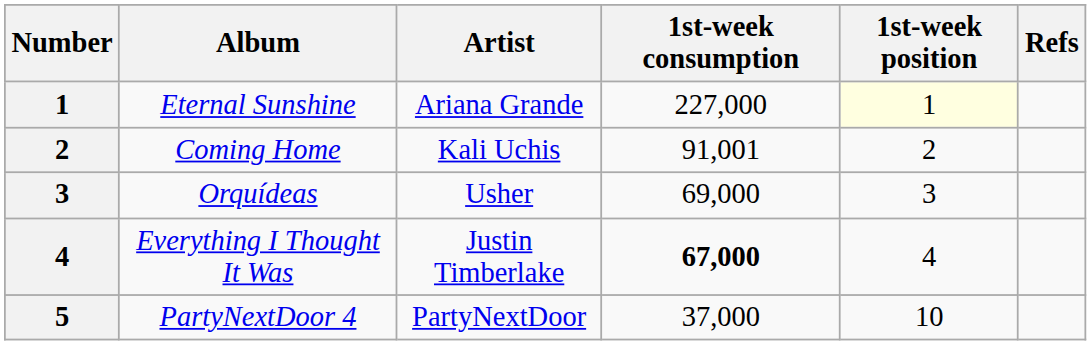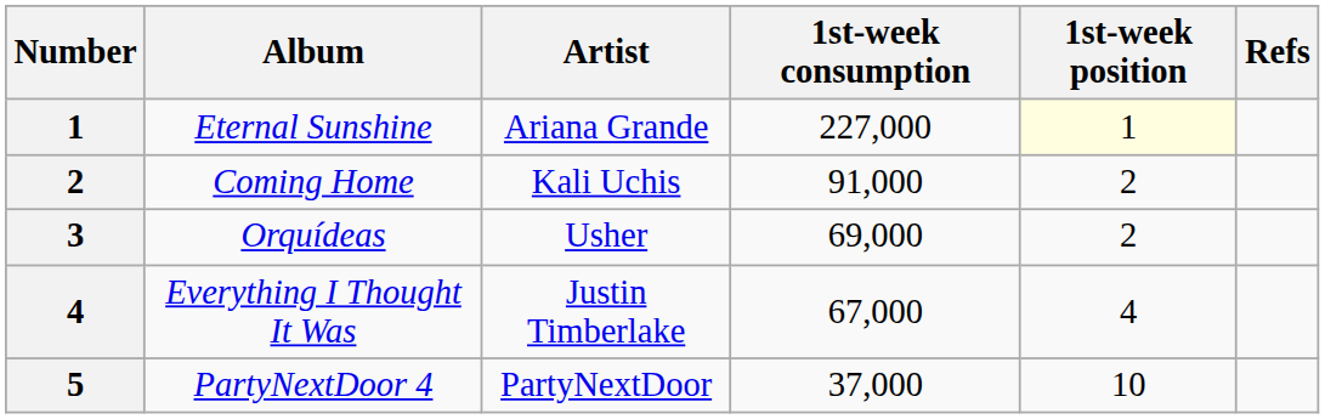Coming Home | 1st-week consumption: 91,001 -> 91,000
Orquídeas | 1st-week position: 3 -> 2
Everything I Thought It Was | 1st-week consumption: bold -> normal
